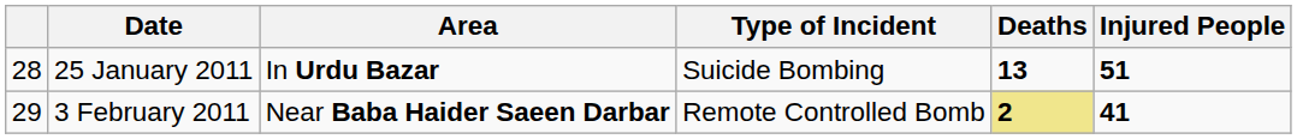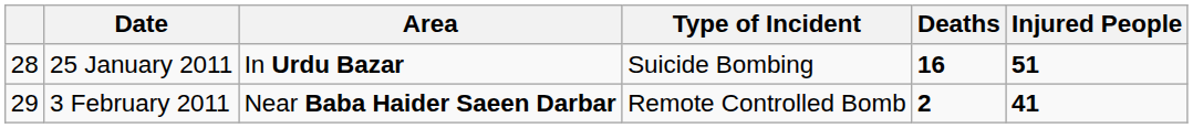25 January 2011 | Deaths: 13 -> 16
3 February 2011 | Deaths: khaki background -> no background
